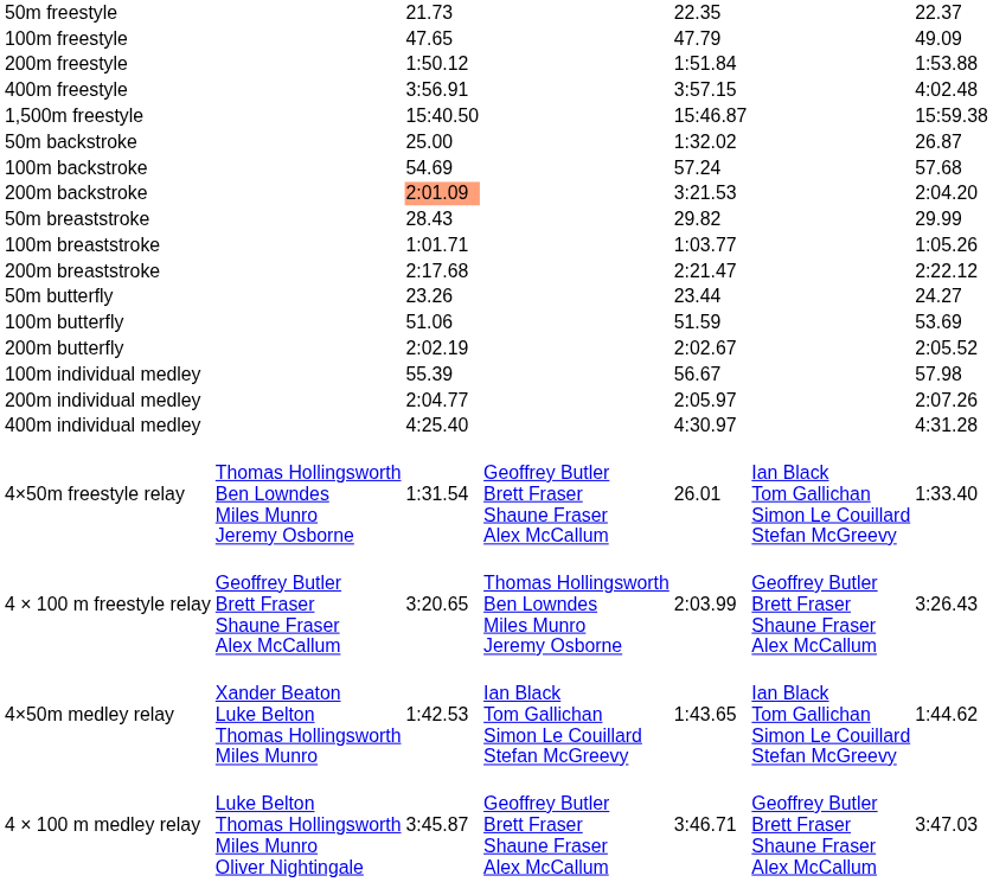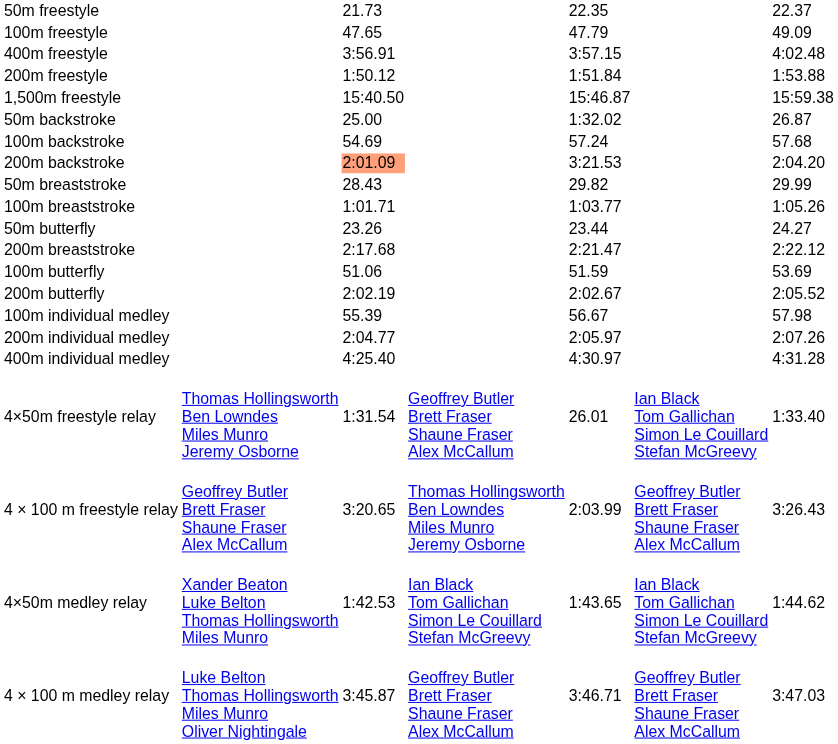rows swapped: 200m freestyle <-> 400m freestyle
rows swapped: 200m breaststroke <-> 50m butterfly
